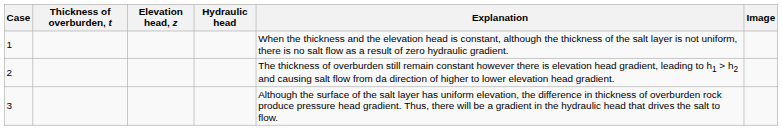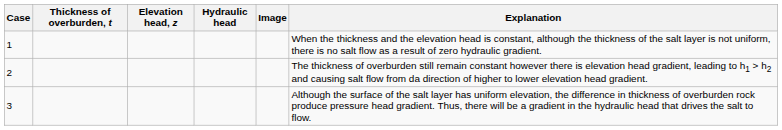columns swapped: Explanation <-> Image
